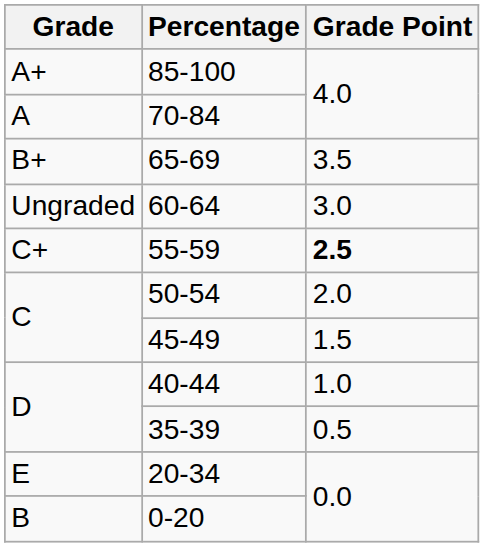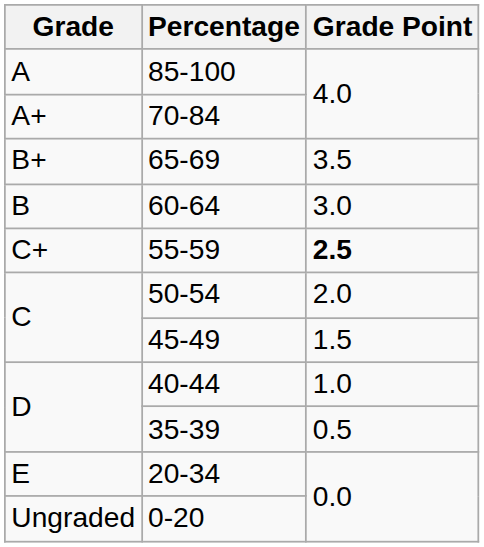85-100 | Grade: A+ -> A
70-84 | Grade: A -> A+
60-64 | Grade: Ungraded -> B
0-20 | Grade: B -> Ungraded
